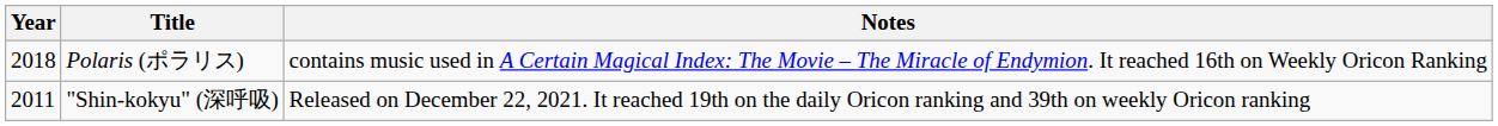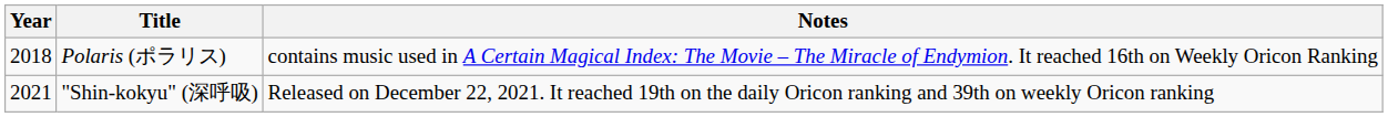"Shin-kokyu" (深呼吸) | Year: 2011 -> 2021
